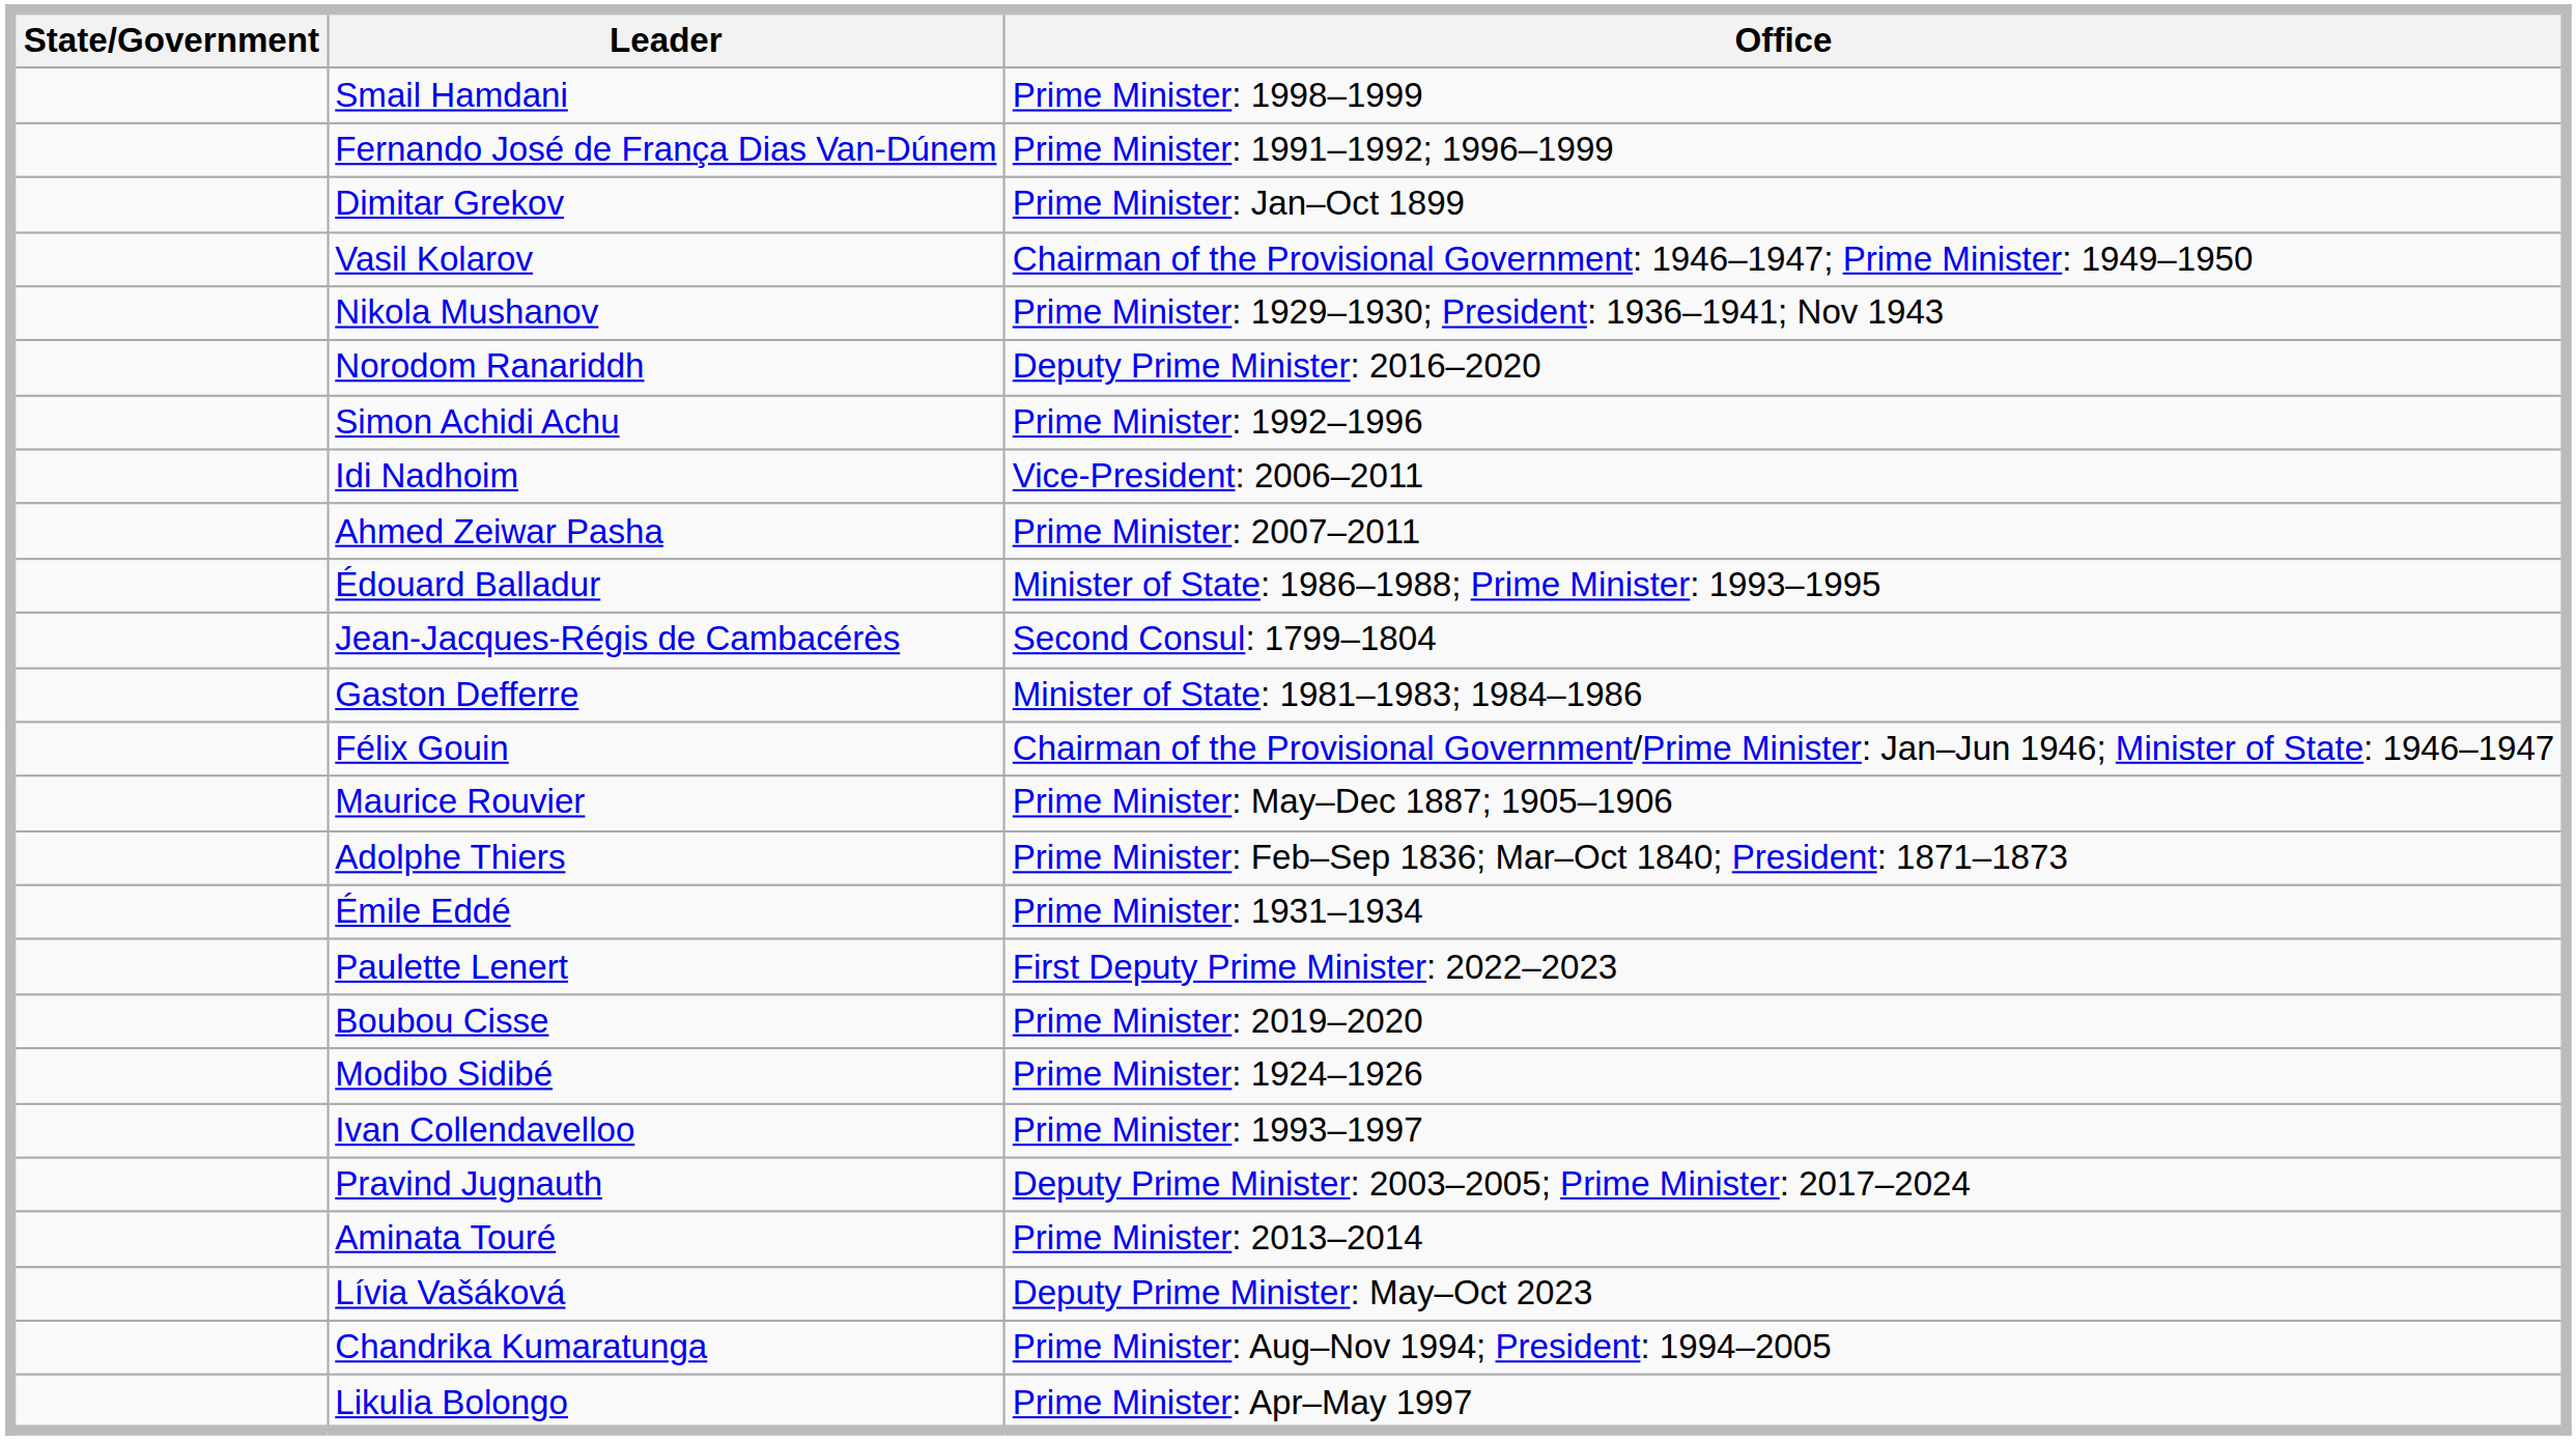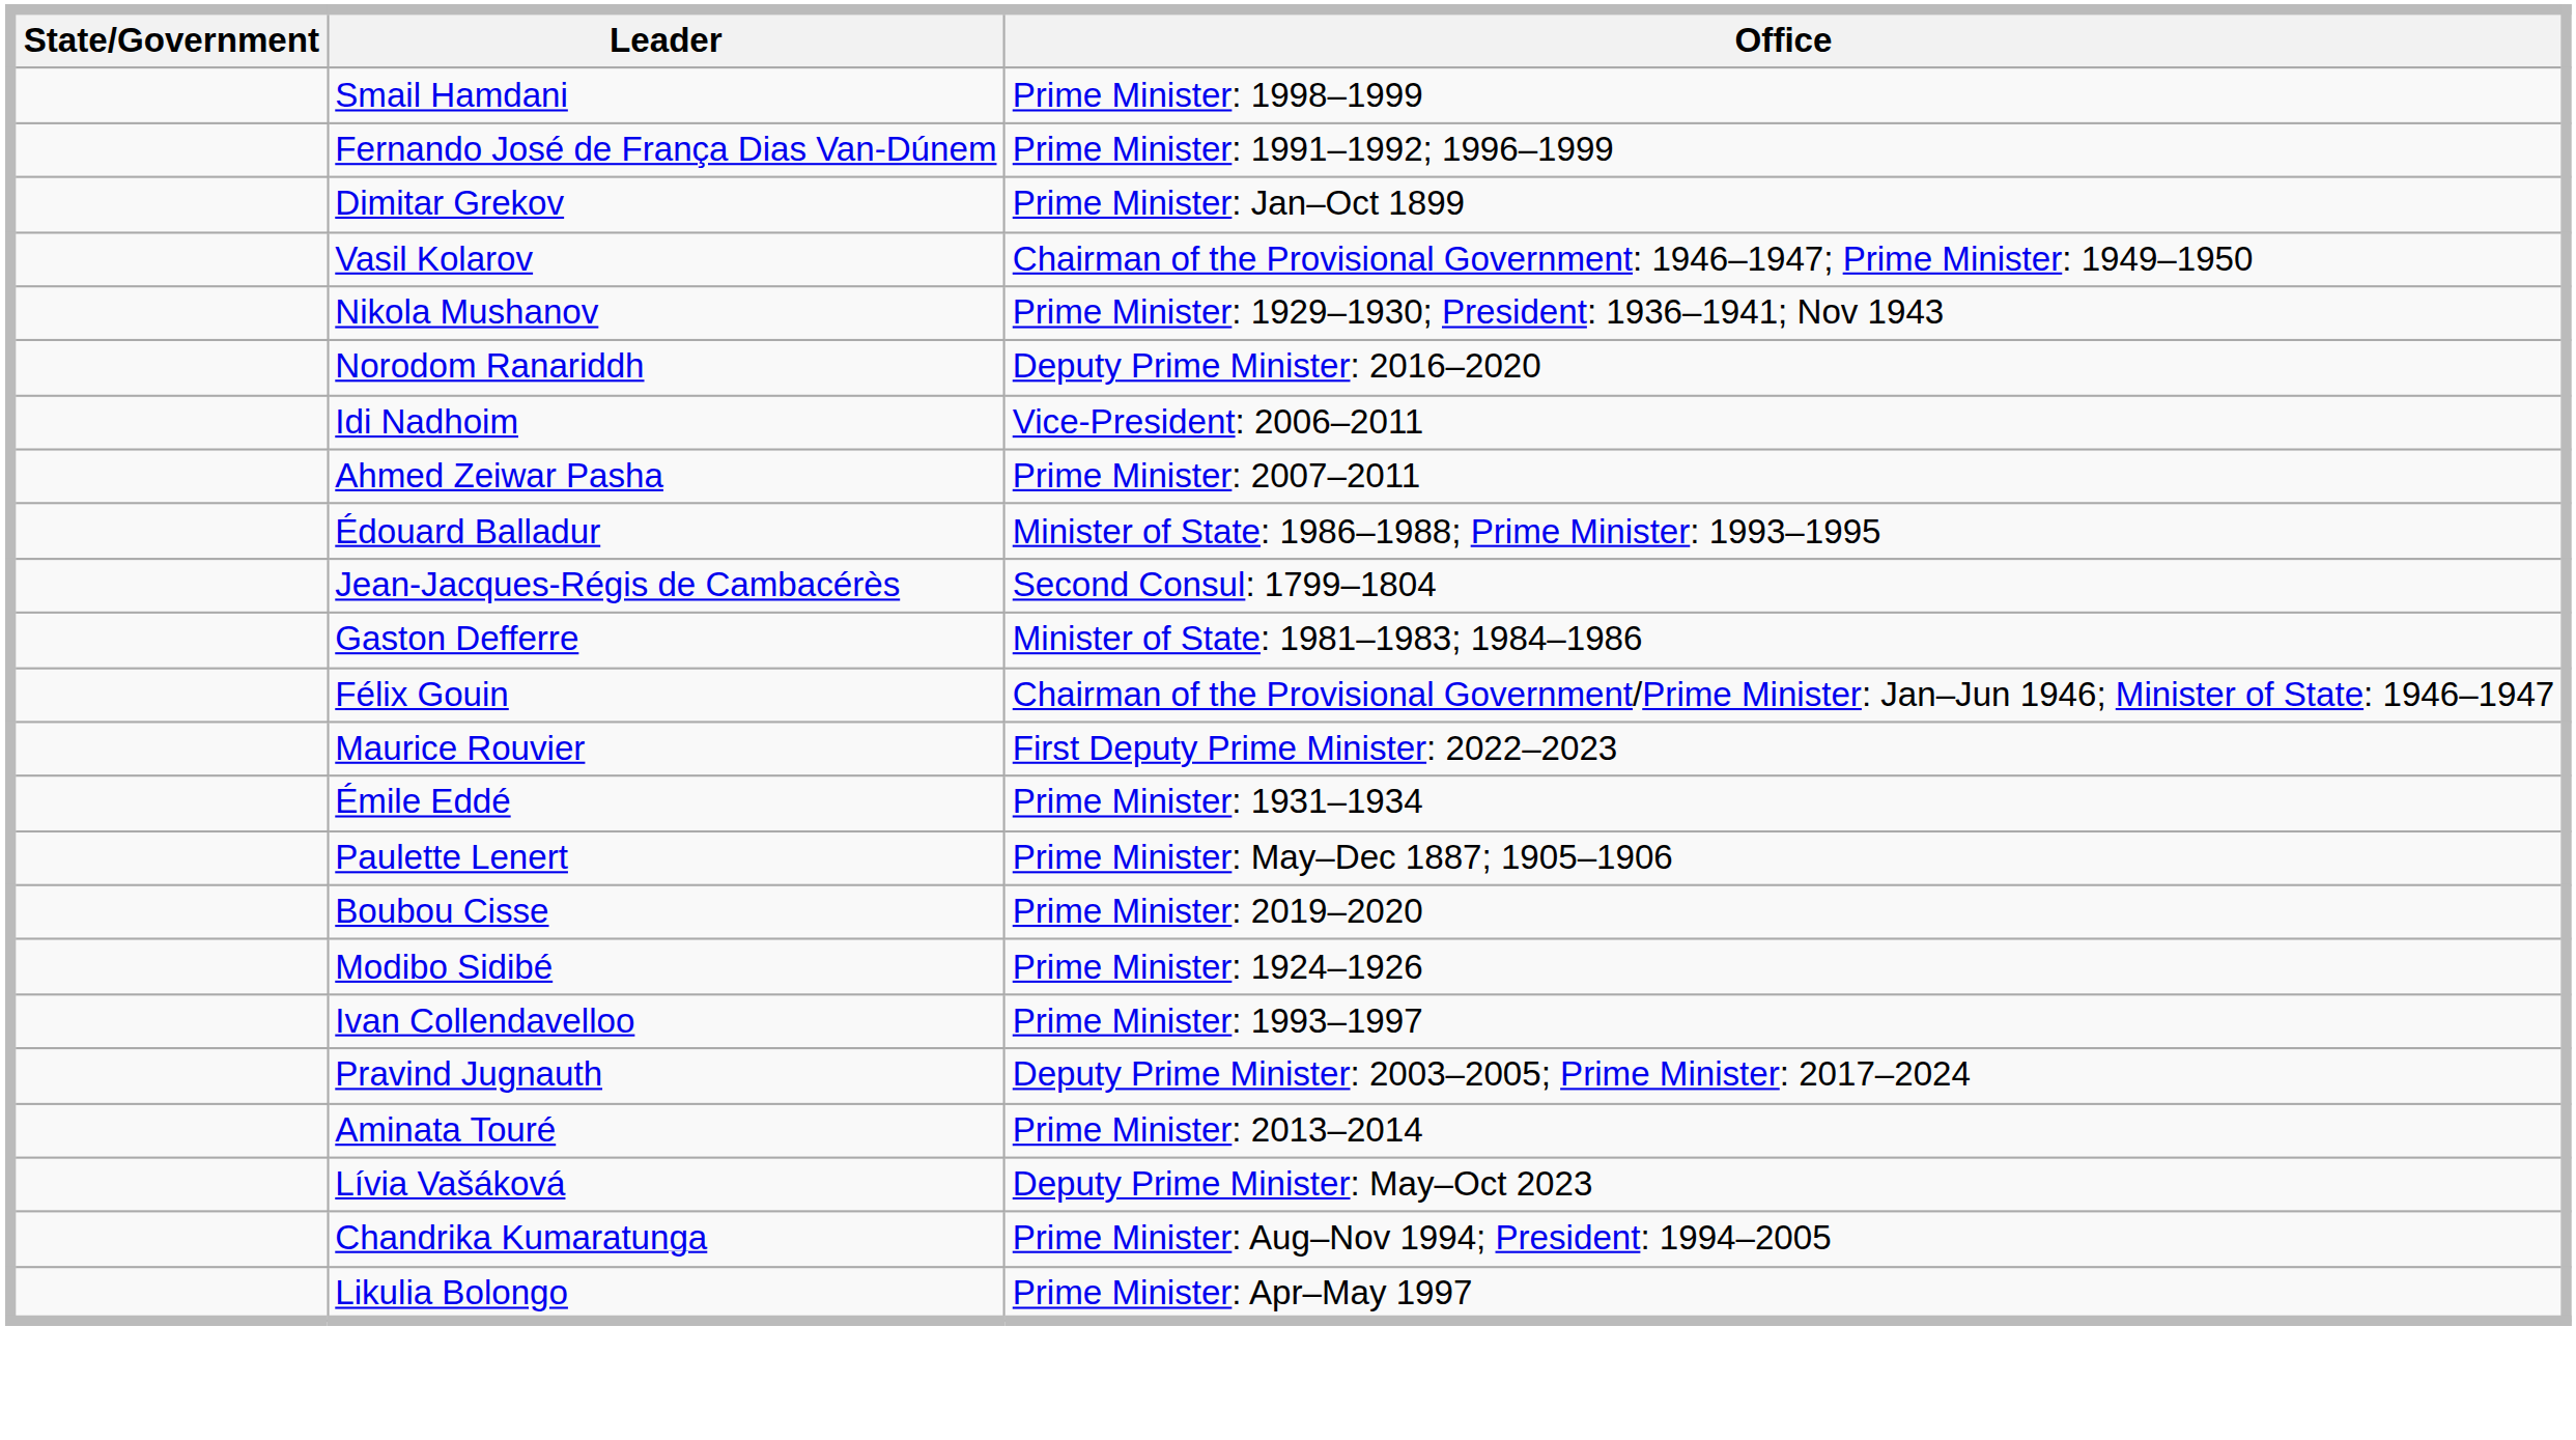- row: Simon Achidi Achu | Prime Minister: 1992–1996
Maurice Rouvier | Office: Prime Minister: May–Dec 1887; 1905–1906 -> First Deputy Prime Minister: 2022–2023
- row: Adolphe Thiers | Prime Minister: Feb–Sep 1836; Mar–Oct 1840; President: 1871–1873
Paulette Lenert | Office: First Deputy Prime Minister: 2022–2023 -> Prime Minister: May–Dec 1887; 1905–1906
